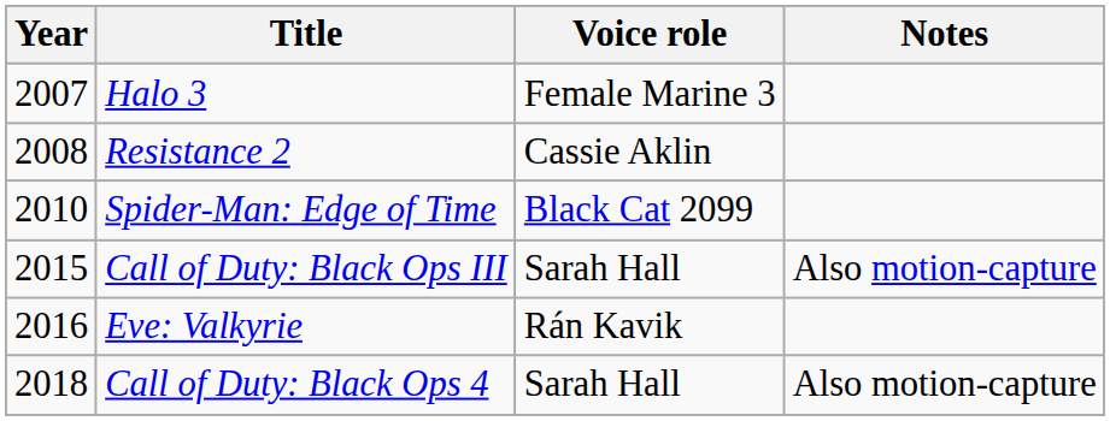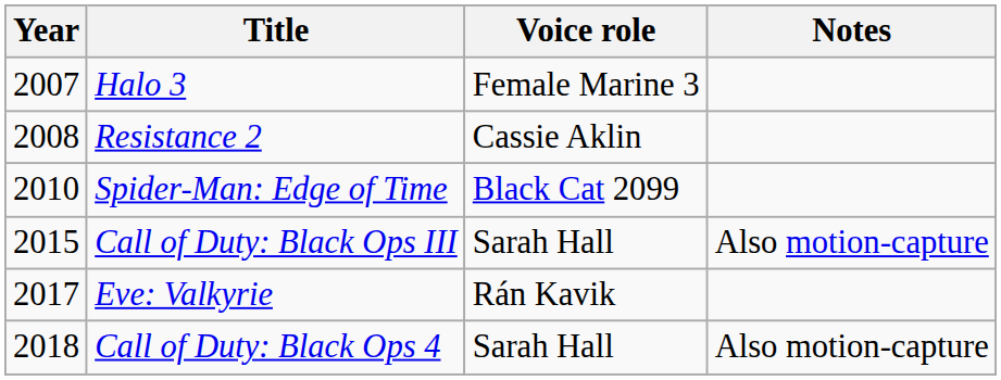Eve: Valkyrie | Year: 2016 -> 2017
